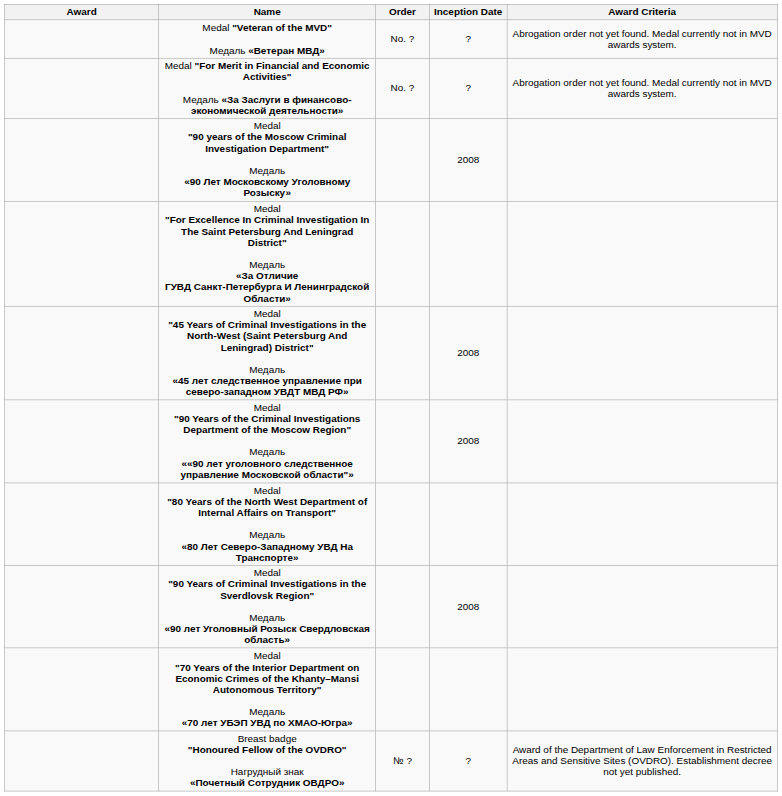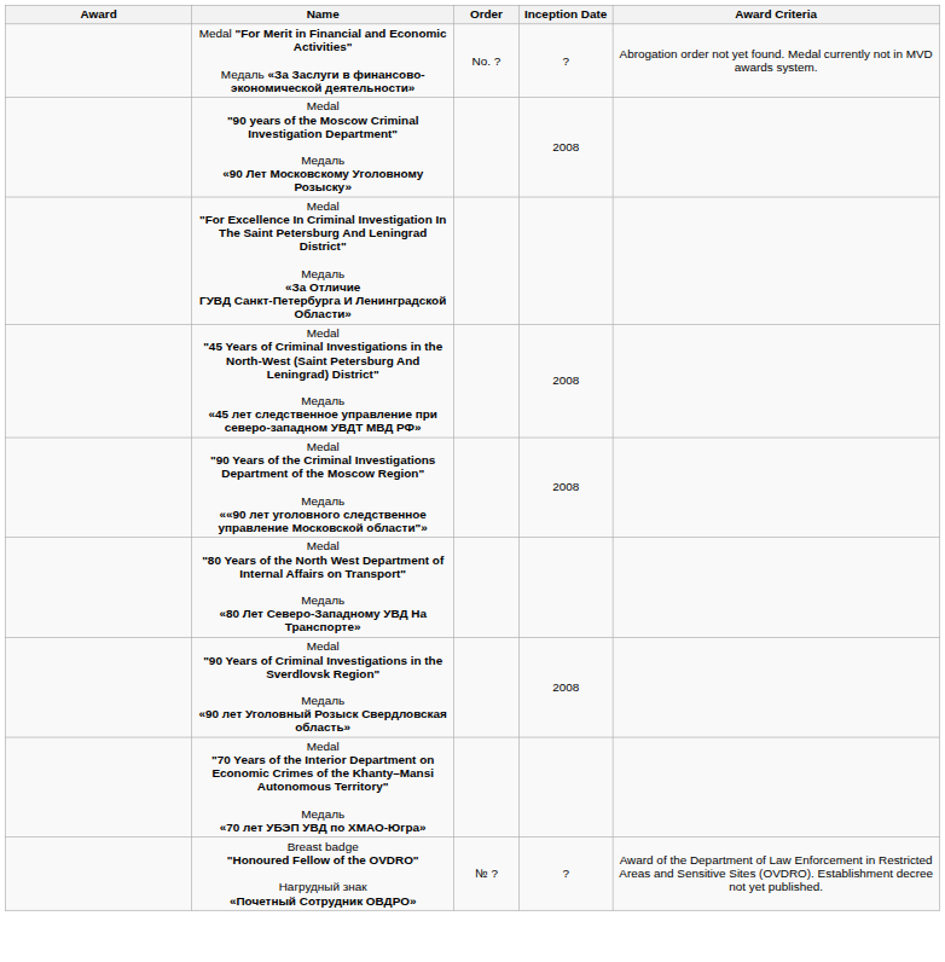- row: Medal "Veteran of the MVD" Медаль «Ветеран МВД» | No. ? | ? | Abrogation order not yet found. Medal currently not in MVD awards system.
